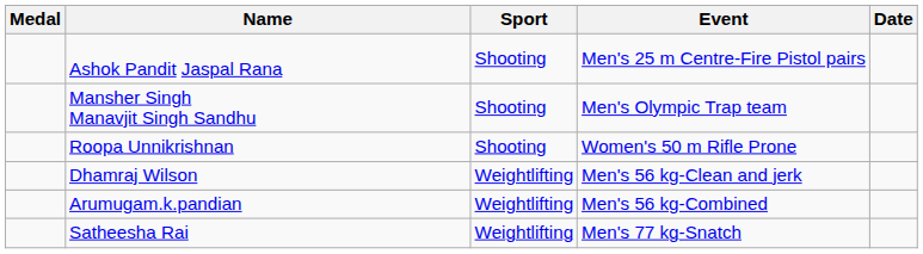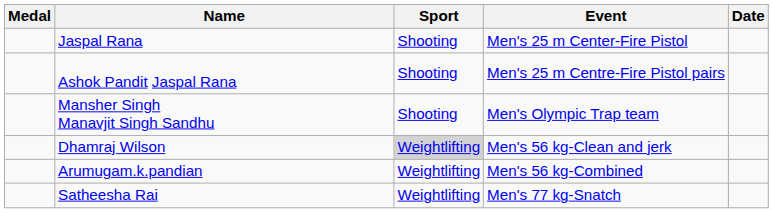+ row: Jaspal Rana | Shooting | Men's 25 m Center-Fire Pistol
- row: Roopa Unnikrishnan | Shooting | Women's 50 m Rifle Prone
Dhamraj Wilson | Sport: no background -> lightgrey background
